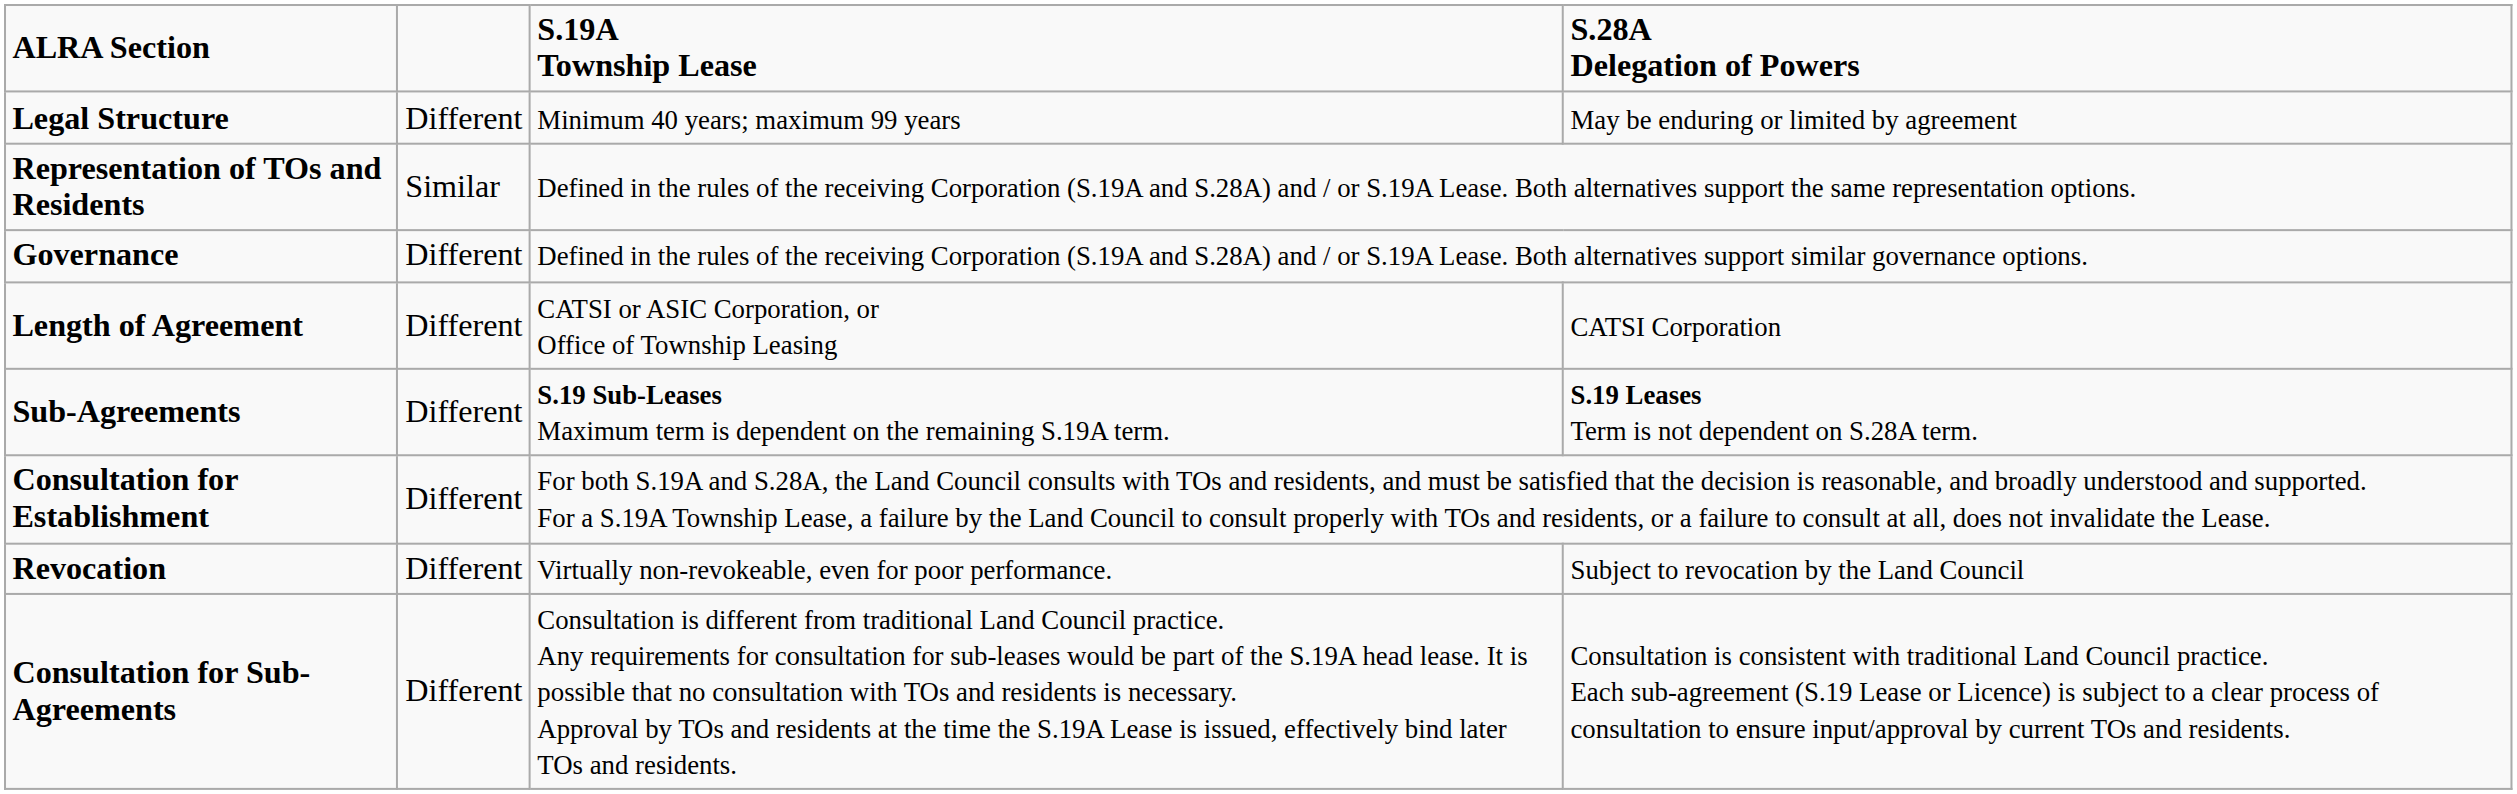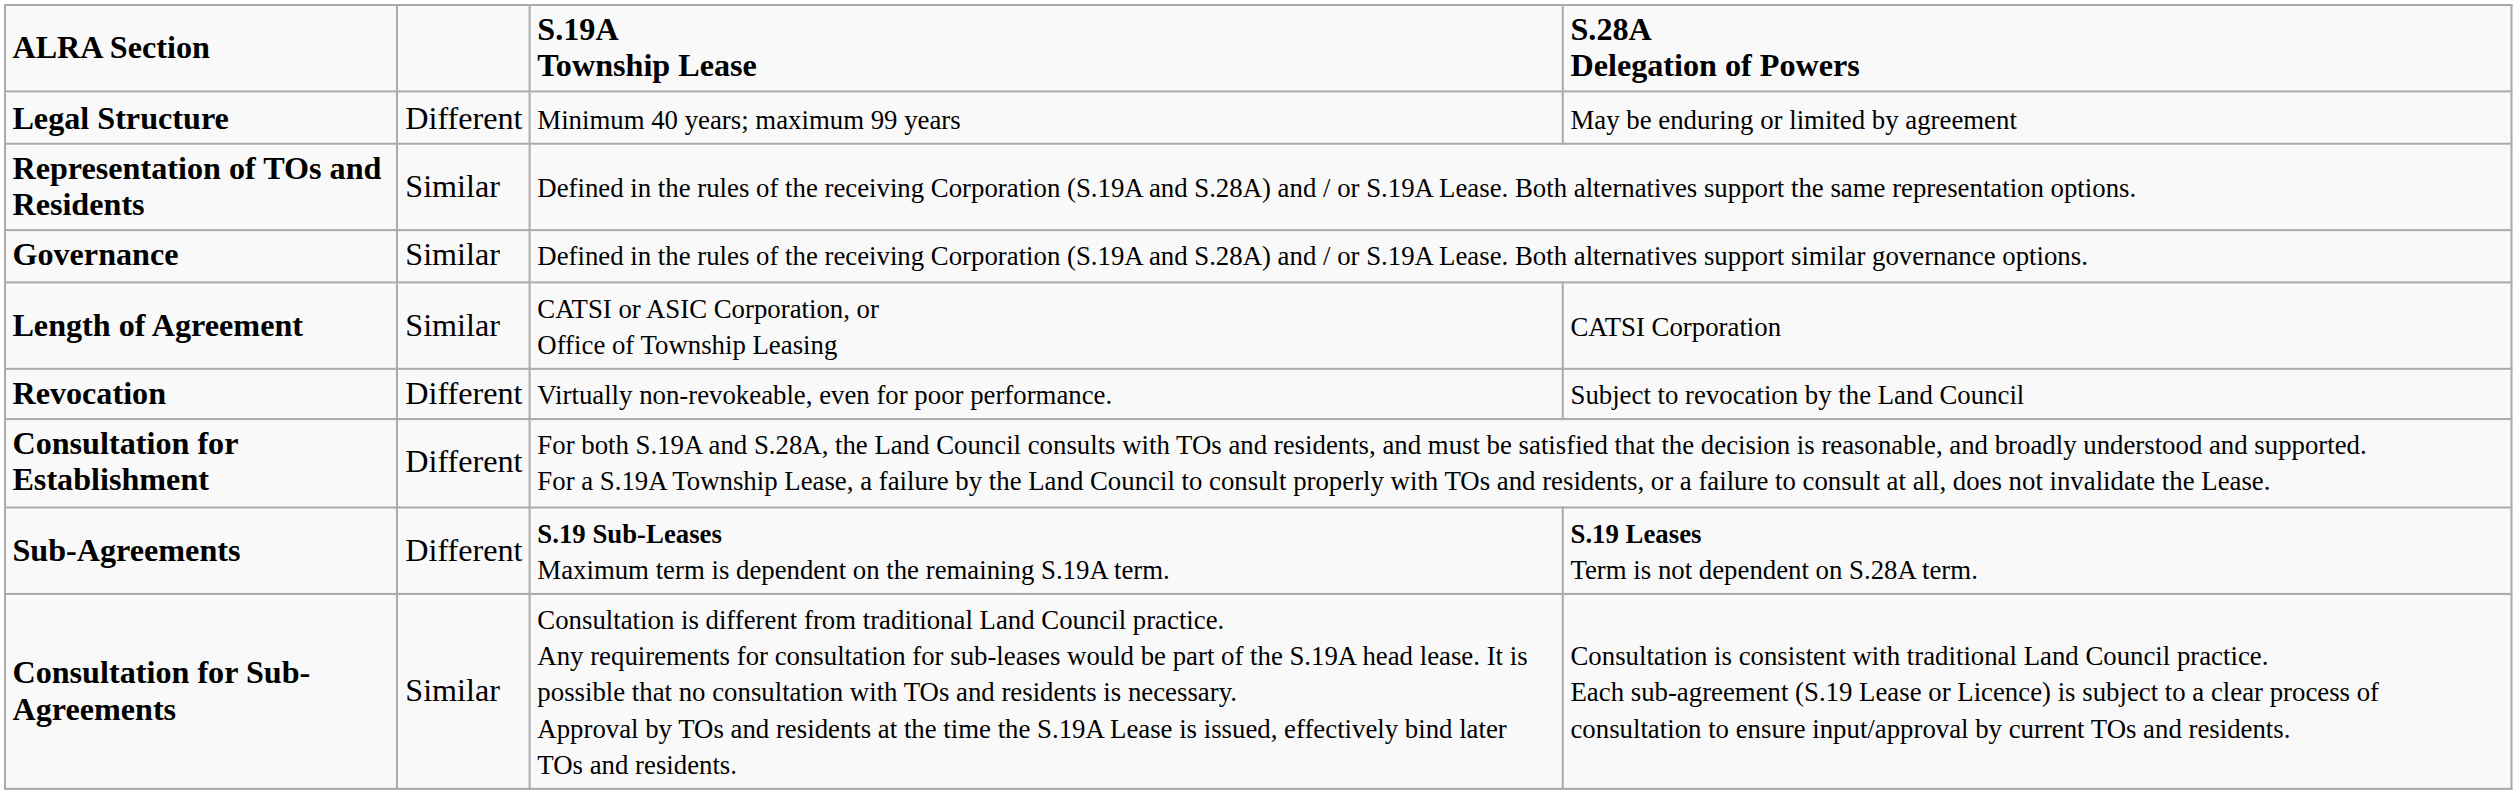Governance | column 2: Different -> Similar
Length of Agreement | column 2: Different -> Similar
rows swapped: Revocation <-> Sub-Agreements
Consultation for Sub-Agreements | column 2: Different -> Similar
